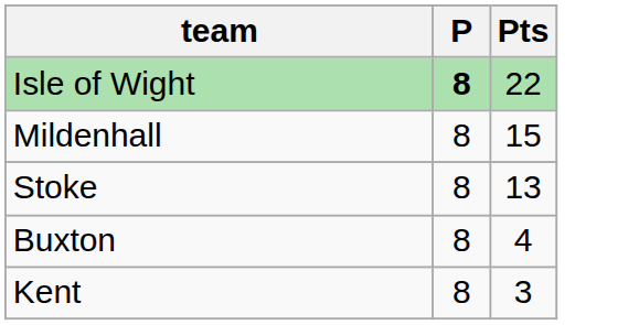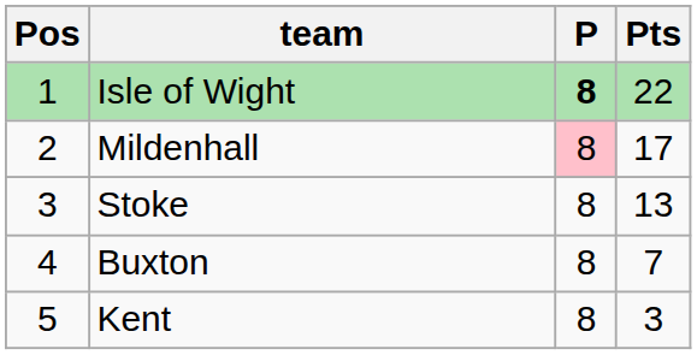+ column: Pos | 1 | 2 | 3 | 4 | 5
Mildenhall | P: no background -> pink background
Mildenhall | Pts: 15 -> 17
Buxton | Pts: 4 -> 7
